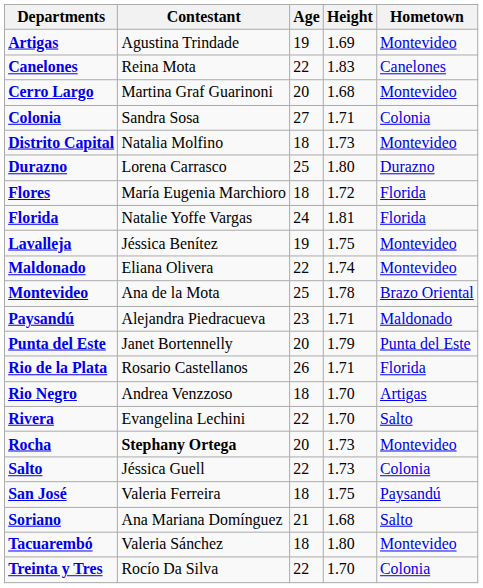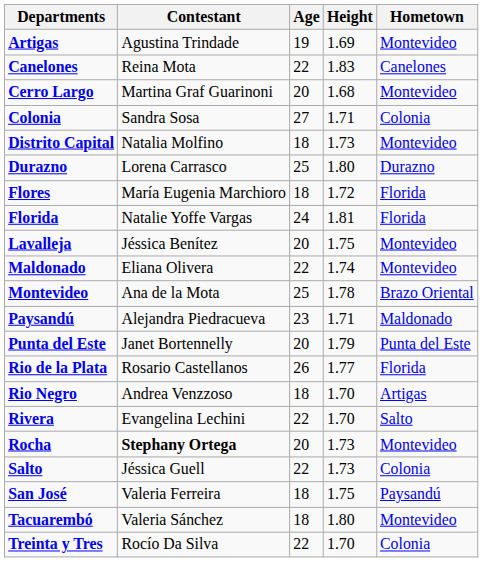Lavalleja | Age: 19 -> 20
Rio de la Plata | Height: 1.71 -> 1.77
- row: Soriano | Ana Mariana Domínguez | 21 | 1.68 | Salto
